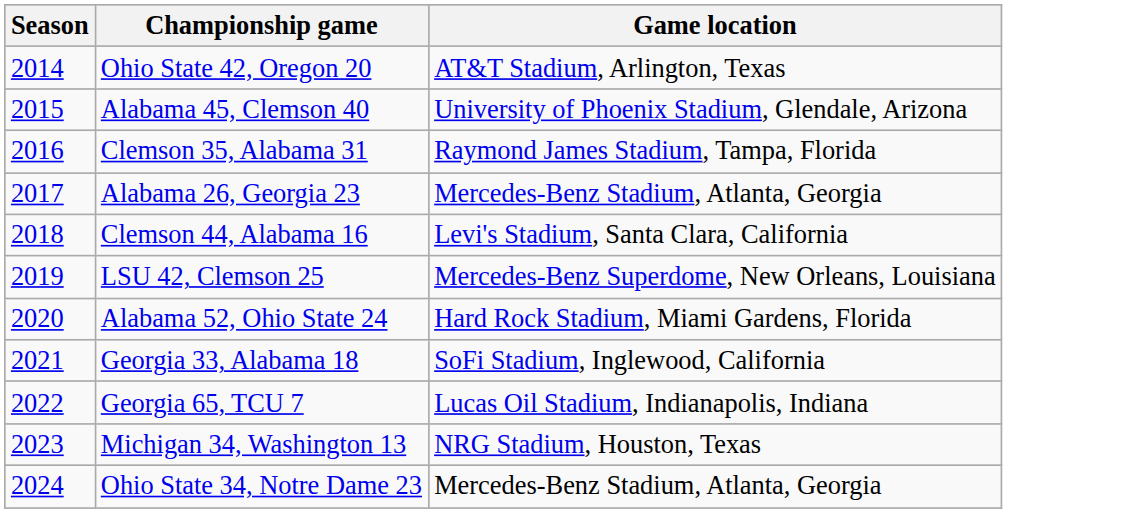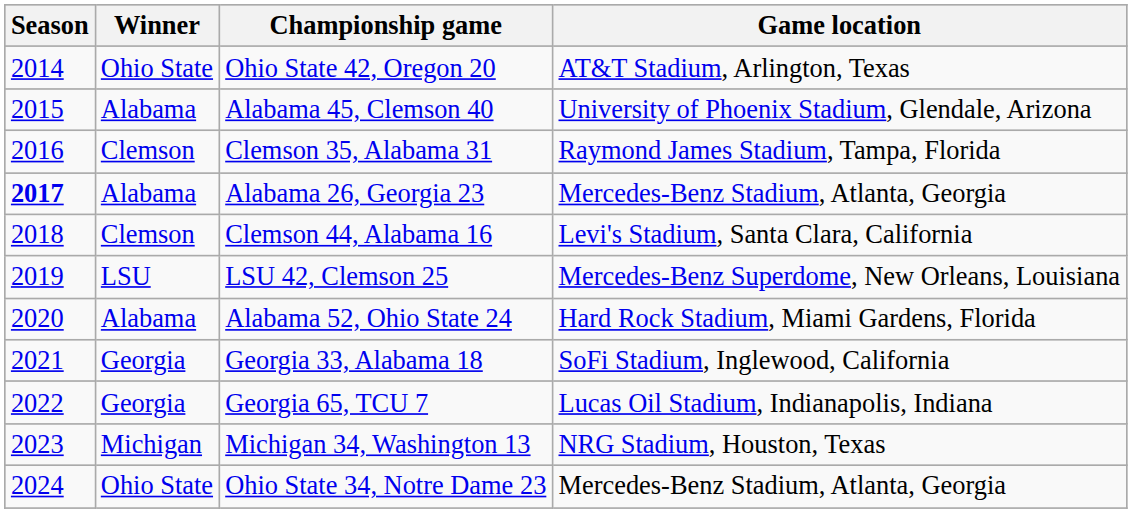+ column: Winner | Ohio State | Alabama | Clemson | Alabama | Clemson | LSU | Alabama | Georgia | Georgia | Michigan | Ohio State
Alabama 26, Georgia 23 | Season: normal -> bold
